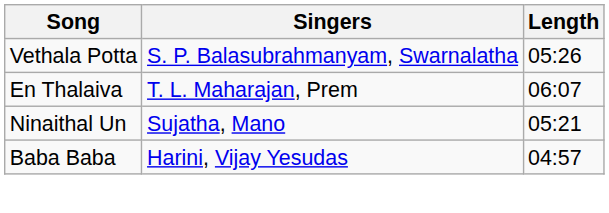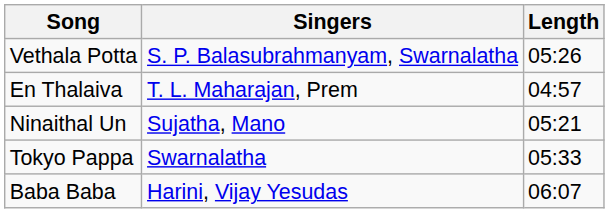En Thalaiva | Length: 06:07 -> 04:57
+ row: Tokyo Pappa | Swarnalatha | 05:33
Baba Baba | Length: 04:57 -> 06:07
